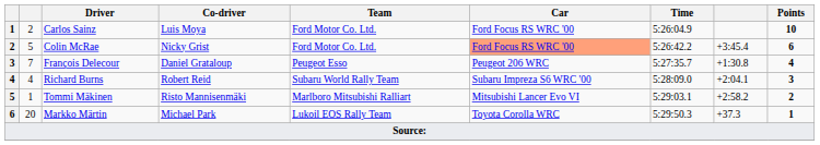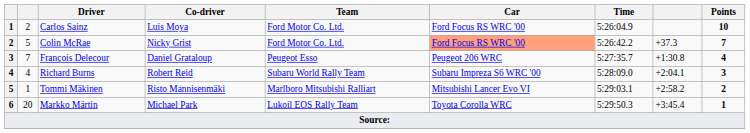Colin McRae | column 8: +3:45.4 -> +37.3
Colin McRae | Points: 6 -> 7
Markko Märtin | column 8: +37.3 -> +3:45.4
